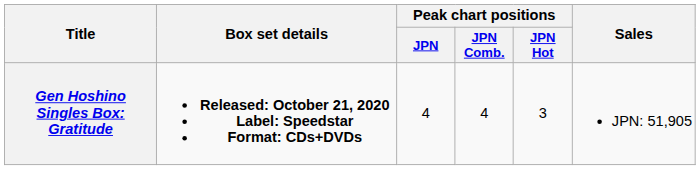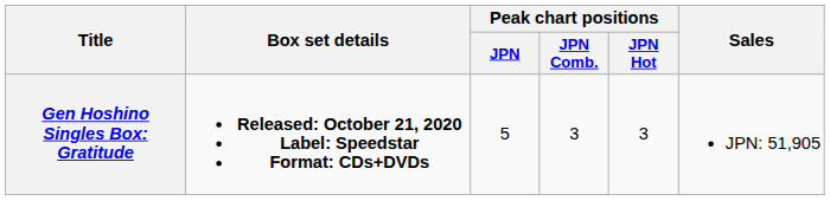Gen Hoshino Singles Box: Gratitude | Peak chart positions / JPN: 4 -> 5
Gen Hoshino Singles Box: Gratitude | Peak chart positions / JPN Comb.: 4 -> 3
